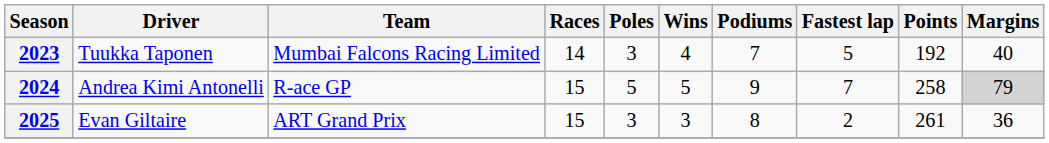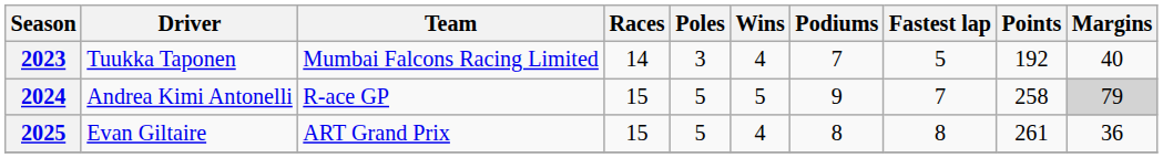2025 | Poles: 3 -> 5
2025 | Wins: 3 -> 4
2025 | Fastest lap: 2 -> 8
